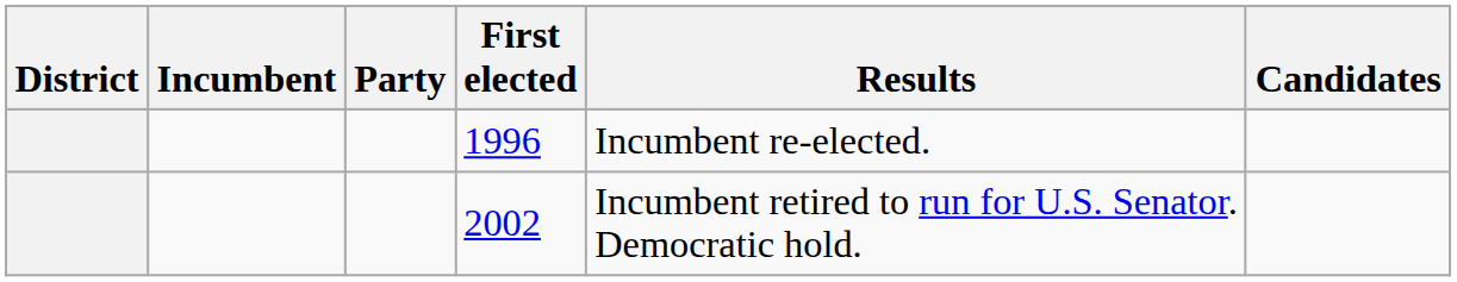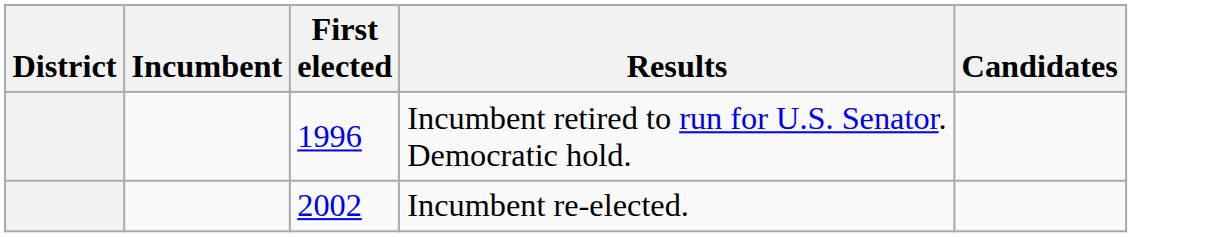- column: Party
1996 | Results: Incumbent re-elected. -> Incumbent retired to run for U.S. Senator. Democratic hold.
2002 | Results: Incumbent retired to run for U.S. Senator. Democratic hold. -> Incumbent re-elected.
